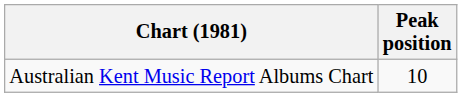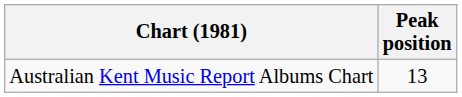Australian Kent Music Report Albums Chart | Peak position: 10 -> 13
